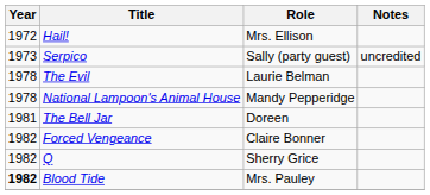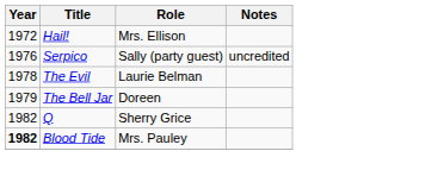Serpico | Year: 1973 -> 1976
- row: 1978 | National Lampoon's Animal House | Mandy Pepperidge
The Bell Jar | Year: 1981 -> 1979
- row: 1982 | Forced Vengeance | Claire Bonner
